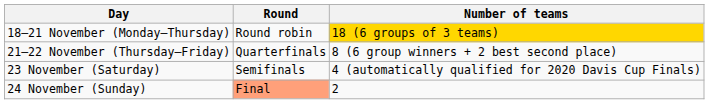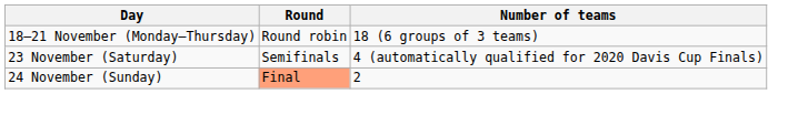18–21 November (Monday–Thursday) | Number of teams: gold background -> no background
- row: 21–22 November (Thursday–Friday) | Quarterfinals | 8 (6 group winners + 2 best second place)
